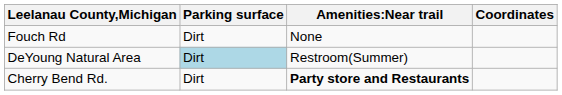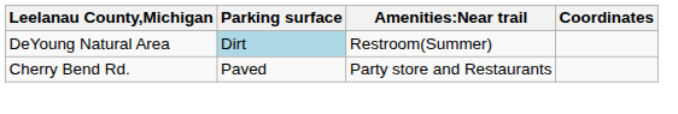- row: Fouch Rd | Dirt | None
Cherry Bend Rd. | Parking surface: Dirt -> Paved
Cherry Bend Rd. | Amenities:Near trail: bold -> normal
